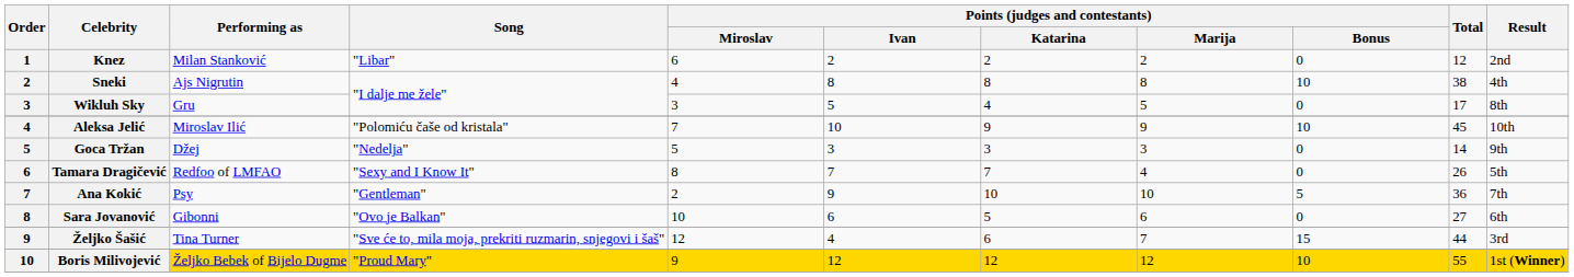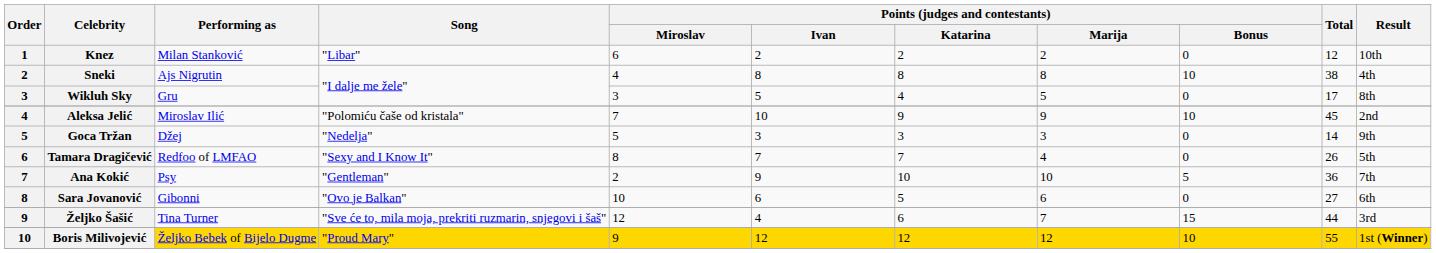Knez | Result: 2nd -> 10th
Aleksa Jelić | Result: 10th -> 2nd
